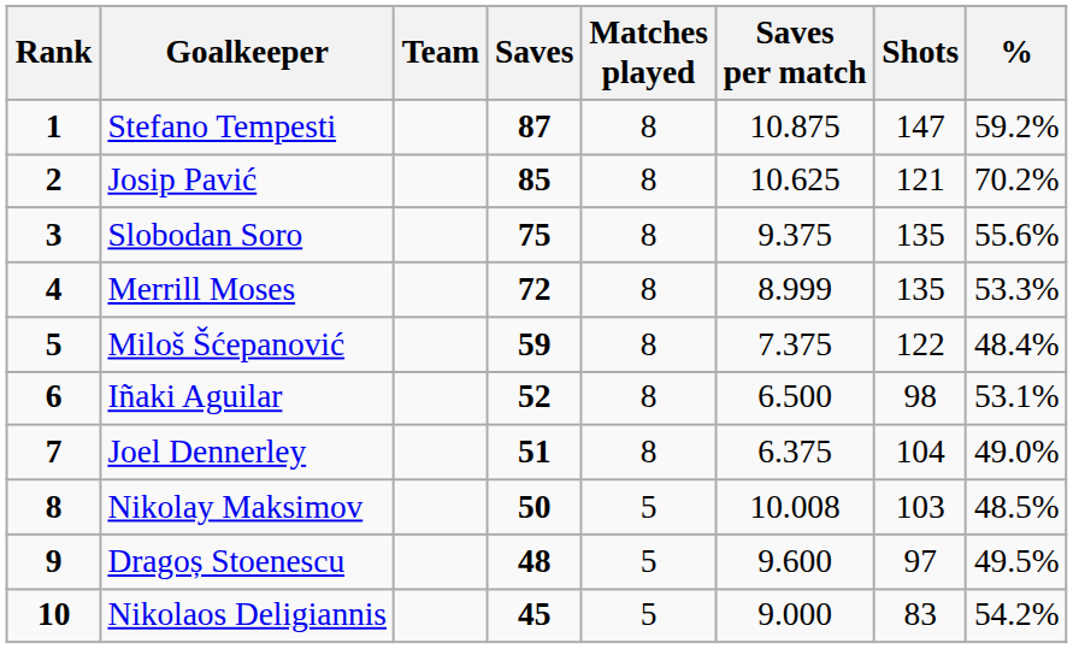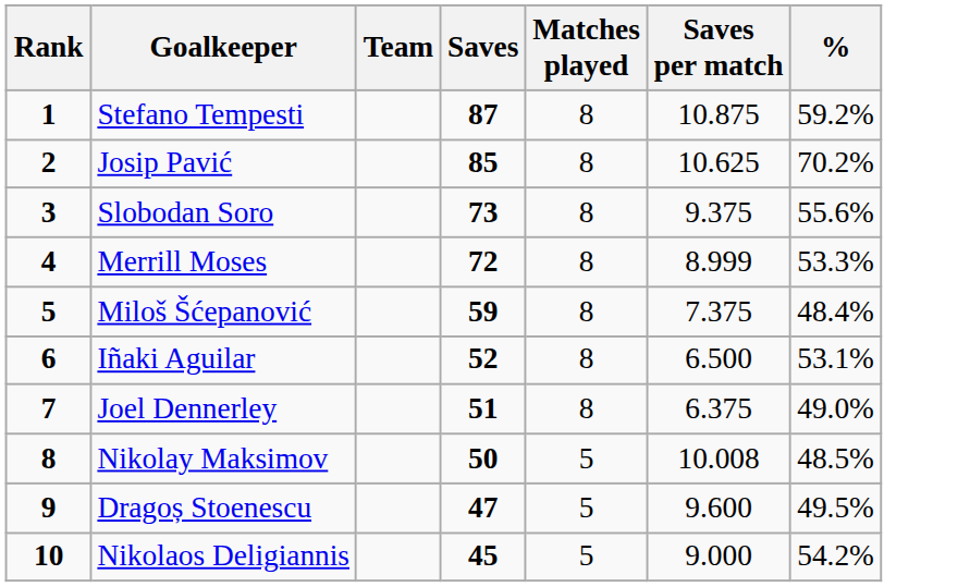- column: Shots | 147 | 121 | 135 | 135 | 122 | 98 | 104 | 103 | 97 | 83
Slobodan Soro | Saves: 75 -> 73
Dragoș Stoenescu | Saves: 48 -> 47
